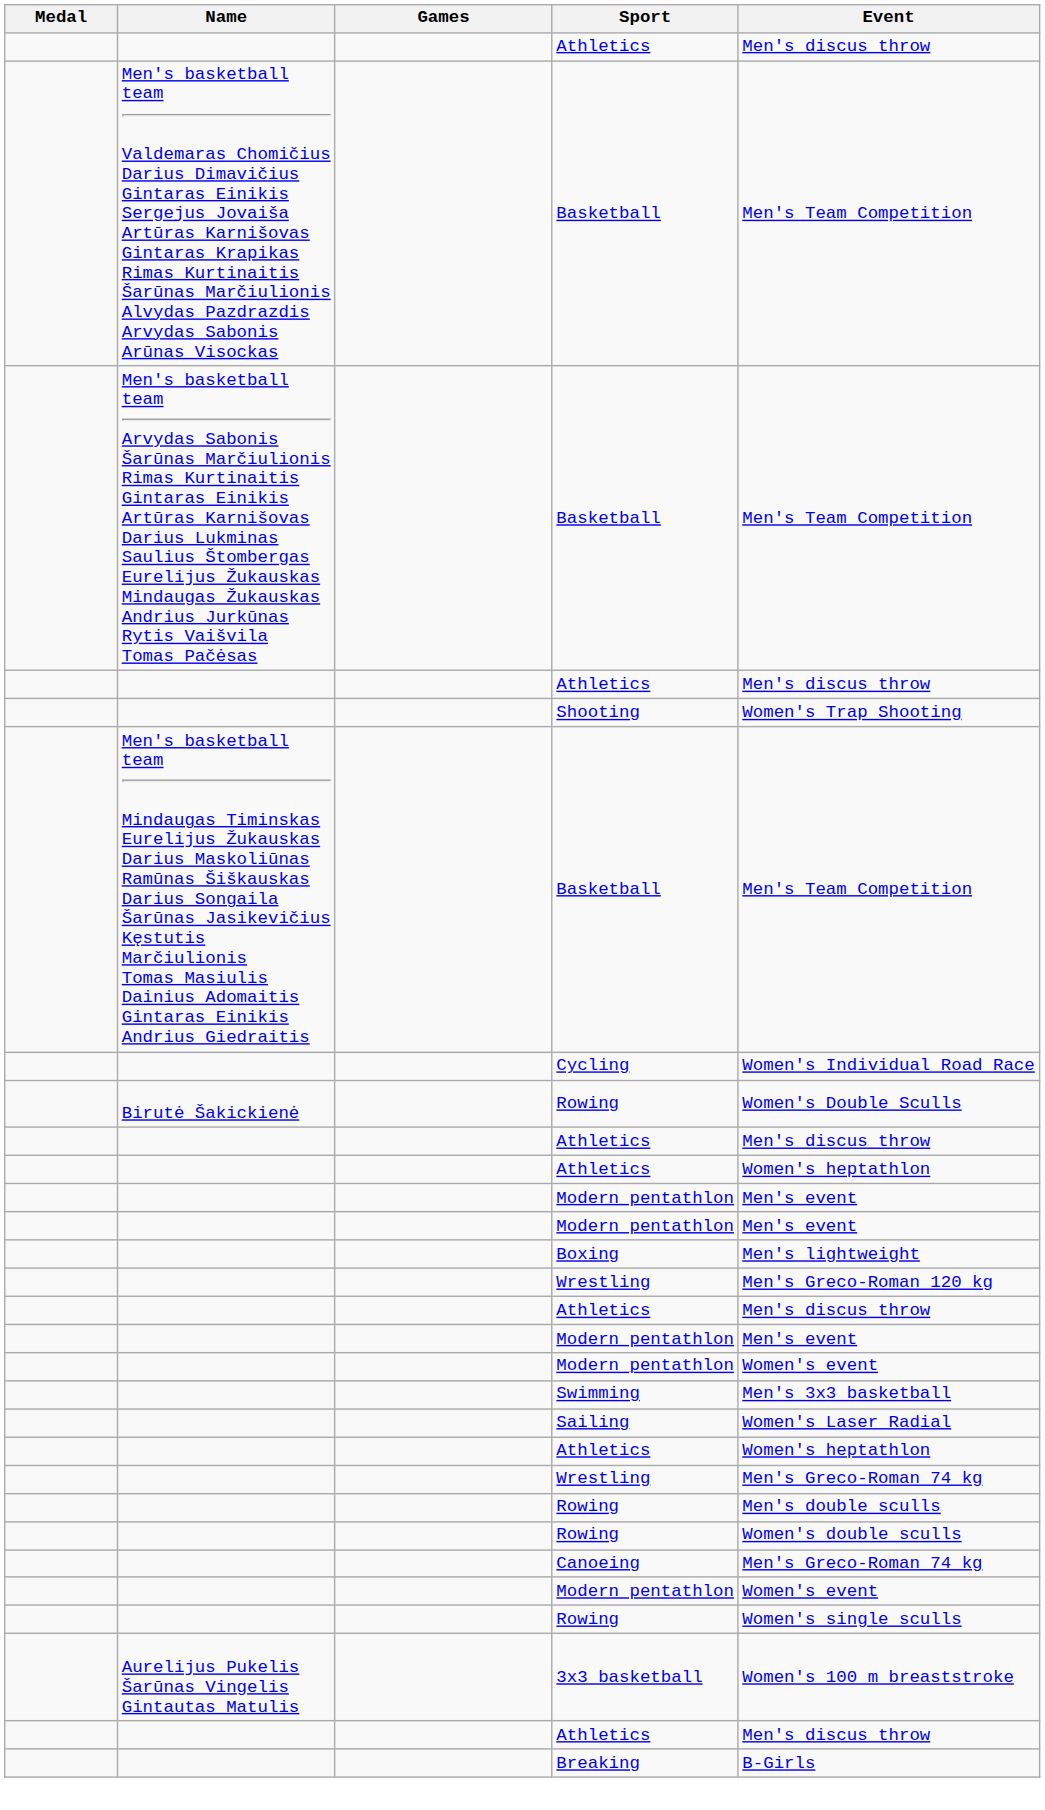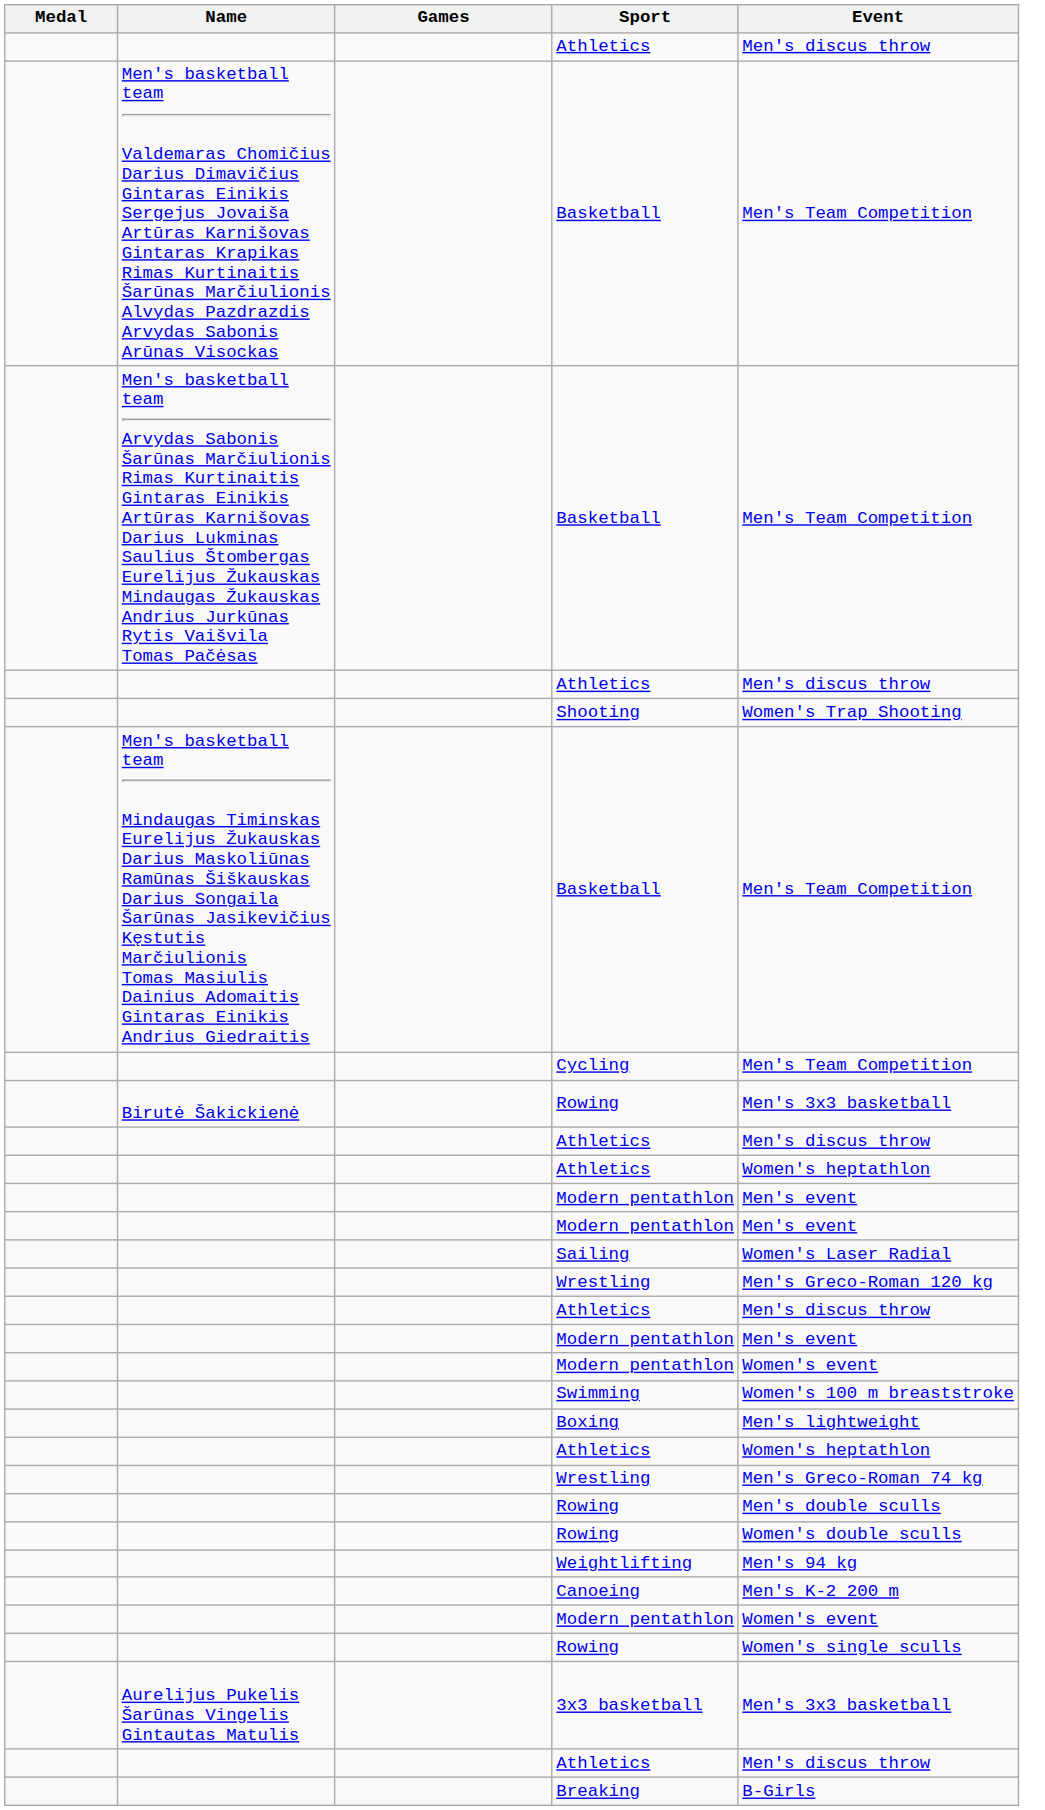Cycling | Event: Women's Individual Road Race -> Men's Team Competition
Birutė Šakickienė / Rowing | Event: Women's Double Sculls -> Men's 3x3 basketball
rows swapped: Sailing <-> Boxing
Swimming | Event: Men's 3x3 basketball -> Women's 100 m breaststroke
+ row: Weightlifting | Men's 94 kg
Canoeing | Event: Men's Greco-Roman 74 kg -> Men's K-2 200 m
3x3 basketball | Event: Women's 100 m breaststroke -> Men's 3x3 basketball
